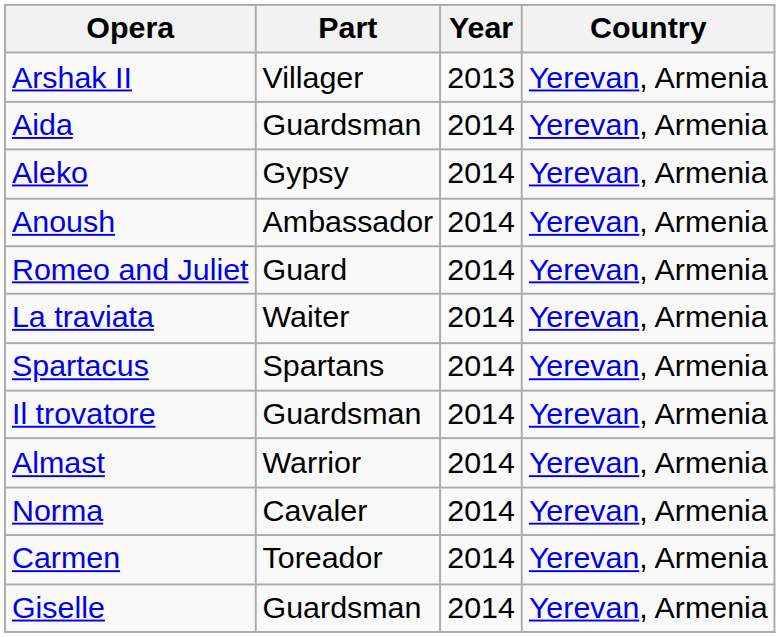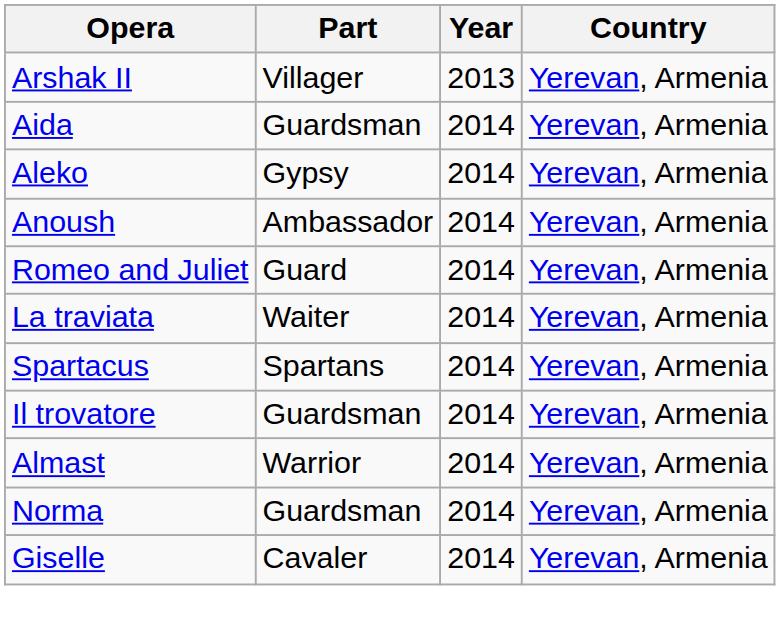Norma | Part: Cavaler -> Guardsman
- row: Carmen | Toreador | 2014 | Yerevan, Armenia
Giselle | Part: Guardsman -> Cavaler
